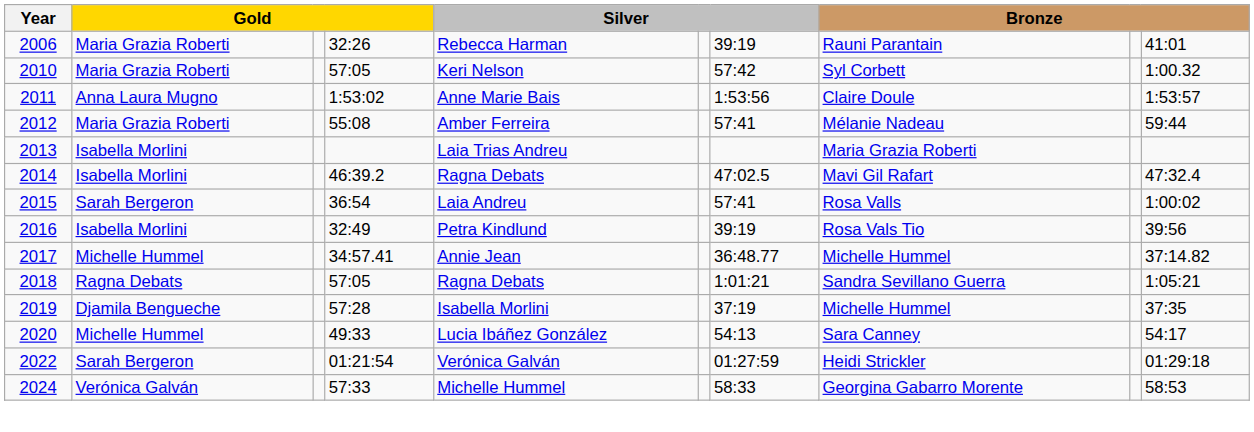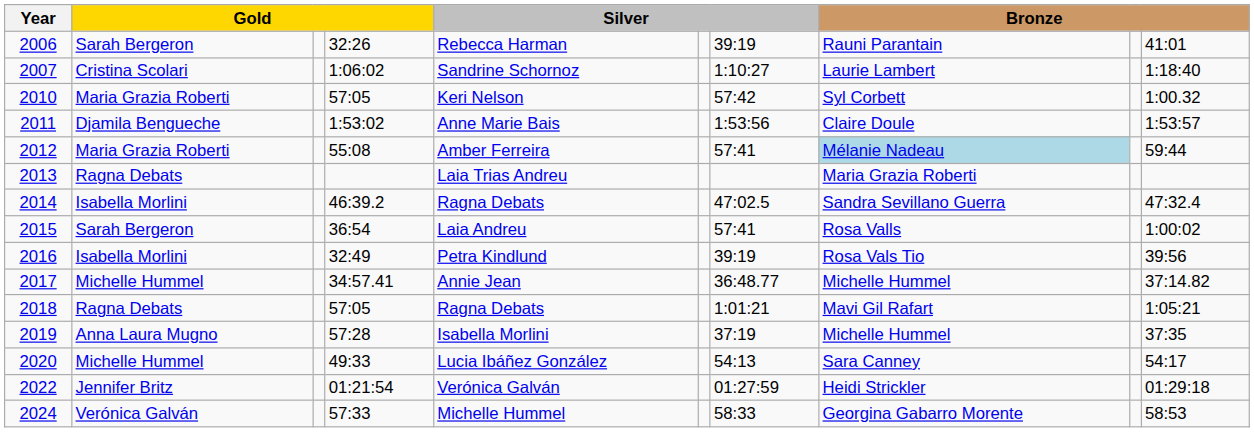2006 | column 2: Maria Grazia Roberti -> Sarah Bergeron
+ row: 2007 | Cristina Scolari | 1:06:02 | Sandrine Schornoz | 1:10:27 | Laurie Lambert | 1:18:40
2011 | column 2: Anna Laura Mugno -> Djamila Bengueche
2012 | column 8: no background -> lightblue background
2013 | column 2: Isabella Morlini -> Ragna Debats
2014 | column 8: Mavi Gil Rafart -> Sandra Sevillano Guerra
2018 | column 8: Sandra Sevillano Guerra -> Mavi Gil Rafart
2019 | column 2: Djamila Bengueche -> Anna Laura Mugno
2022 | column 2: Sarah Bergeron -> Jennifer Britz
